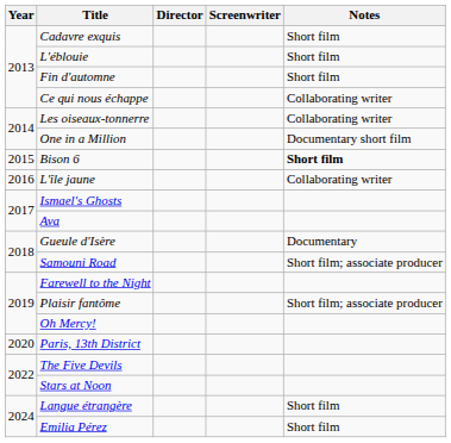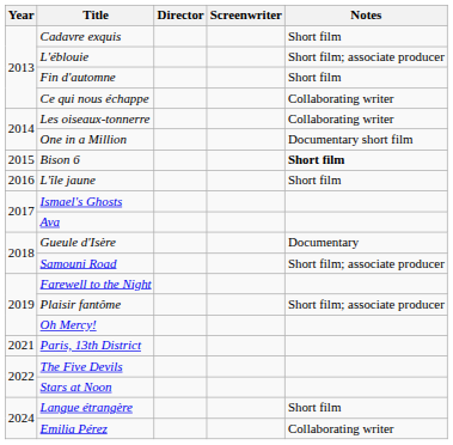L'éblouie | Notes: Short film -> Short film; associate producer
L'île jaune | Notes: Collaborating writer -> Short film
Paris, 13th District | Year: 2020 -> 2021
Emilia Pérez | Notes: Short film -> Collaborating writer
